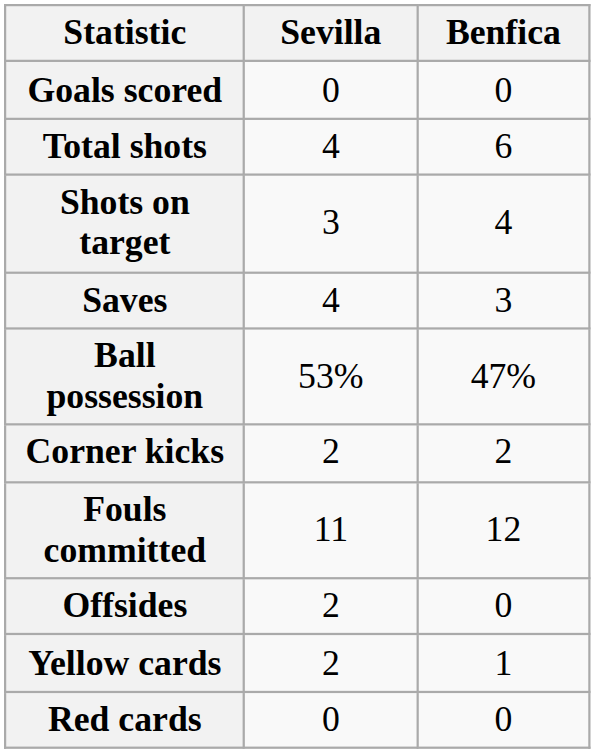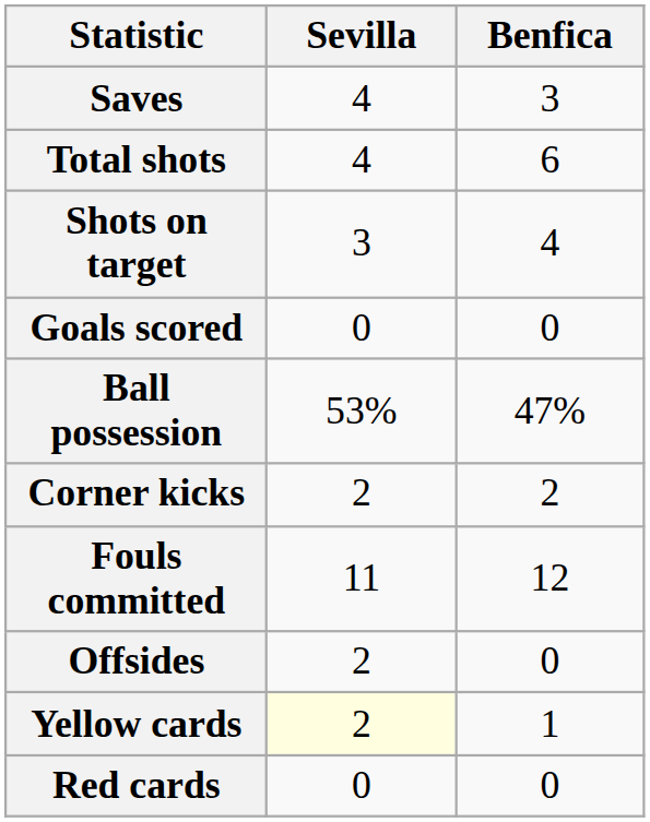rows swapped: Goals scored <-> Saves
Yellow cards | Sevilla: no background -> lightyellow background
